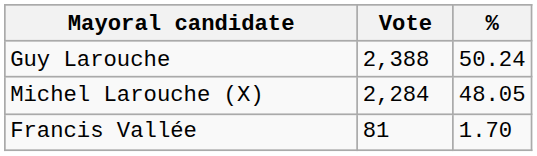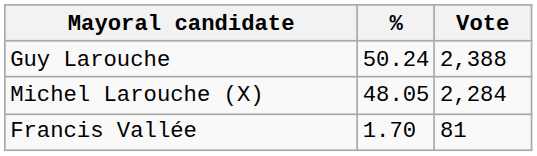columns swapped: Vote <-> %
